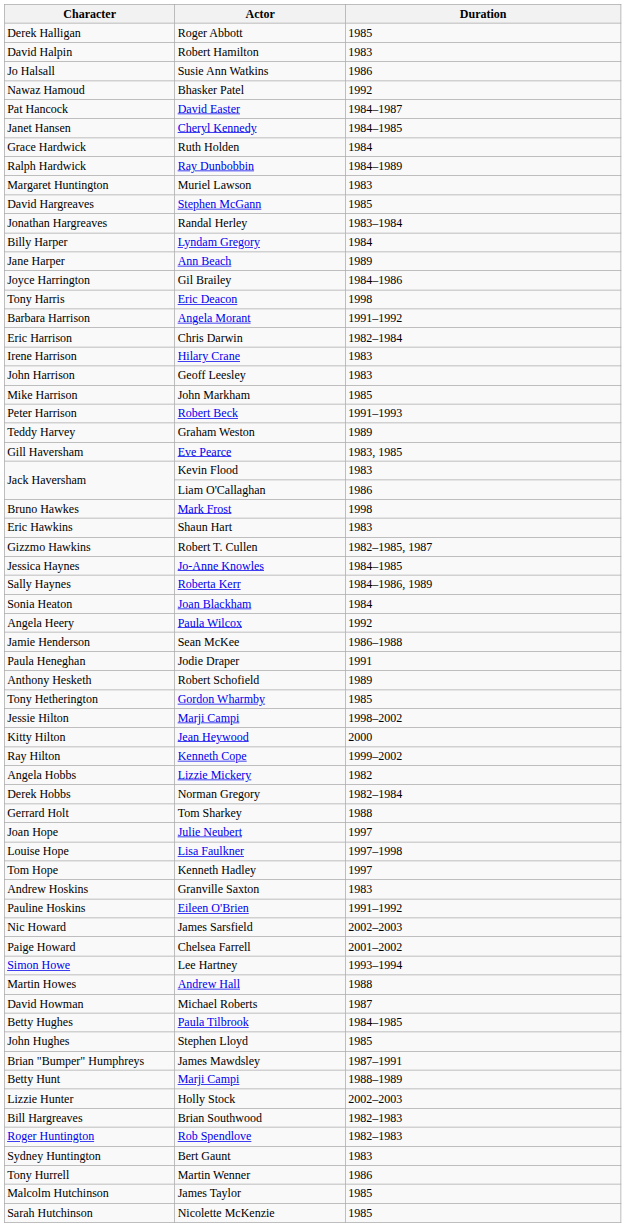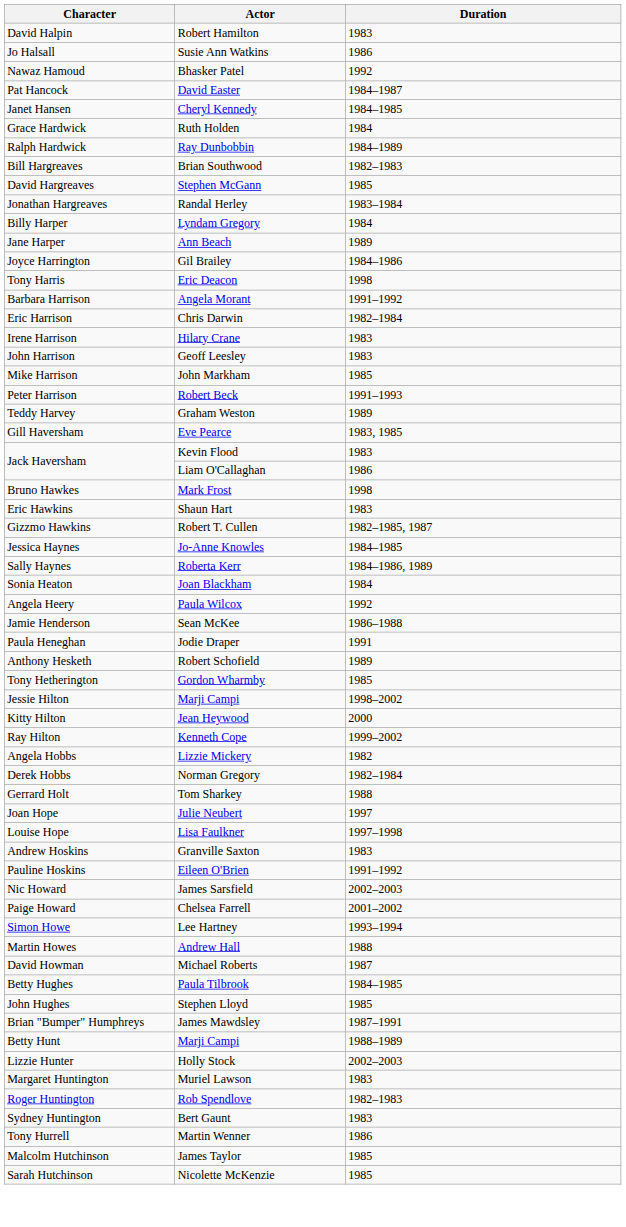- row: Derek Halligan | Roger Abbott | 1985
rows swapped: Bill Hargreaves <-> Margaret Huntington
- row: Tom Hope | Kenneth Hadley | 1997
